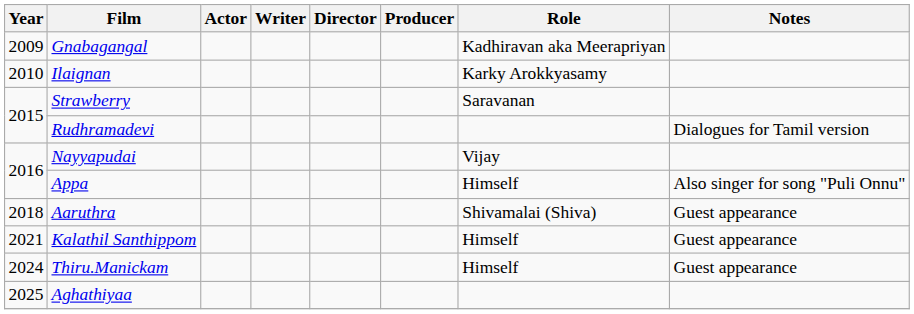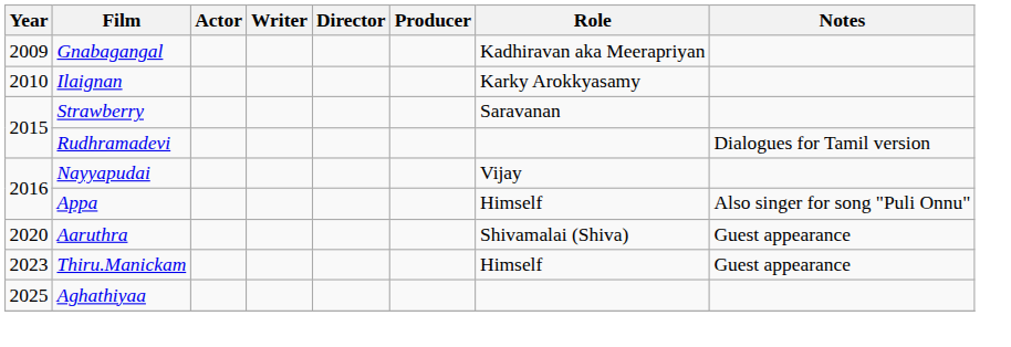Aaruthra | Year: 2018 -> 2020
- row: 2021 | Kalathil Santhippom | Himself | Guest appearance
Thiru.Manickam | Year: 2024 -> 2023
